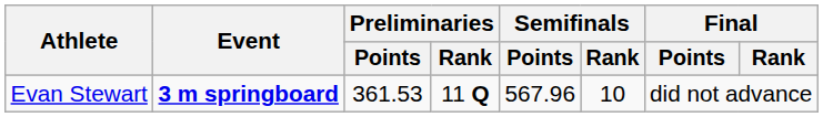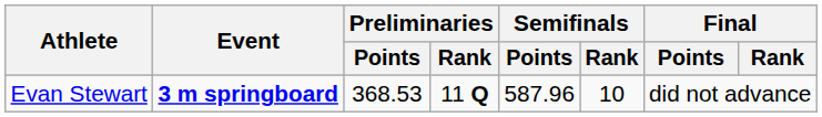Evan Stewart | Preliminaries / Points: 361.53 -> 368.53
Evan Stewart | Semifinals / Points: 567.96 -> 587.96
